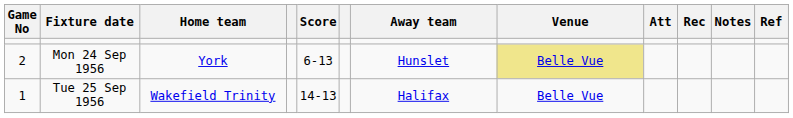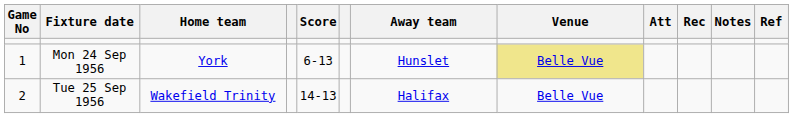Mon 24 Sep 1956 | Game No: 2 -> 1
Tue 25 Sep 1956 | Game No: 1 -> 2
